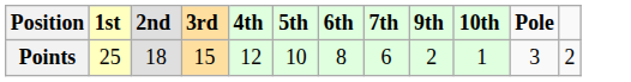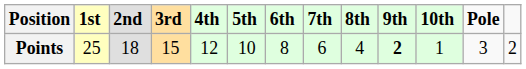+ column: 8th | 4
Points | 9th: normal -> bold
